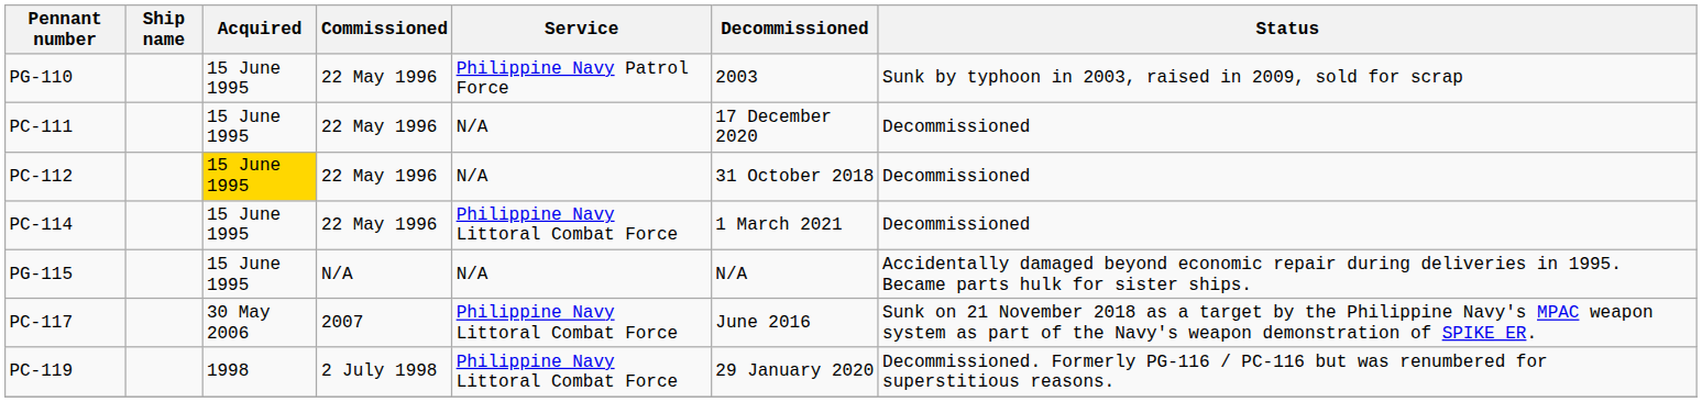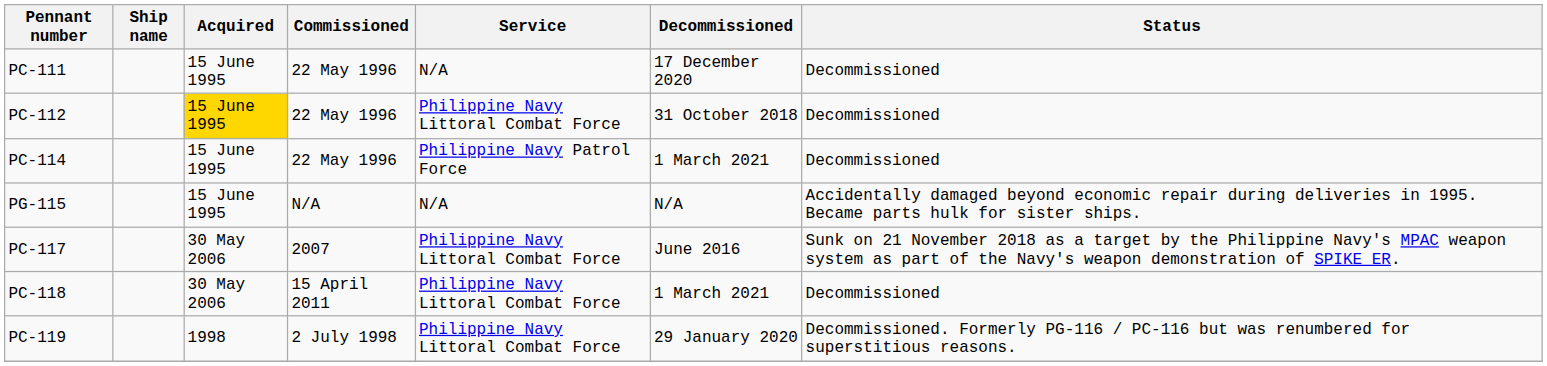- row: PG-110 | 15 June 1995 | 22 May 1996 | Philippine Navy Patrol Force | 2003 | Sunk by typhoon in 2003, raised in 2009, sold for scrap
PC-112 | Service: N/A -> Philippine Navy Littoral Combat Force
PC-114 | Service: Philippine Navy Littoral Combat Force -> Philippine Navy Patrol Force
+ row: PC-118 | 30 May 2006 | 15 April 2011 | Philippine Navy Littoral Combat Force | 1 March 2021 | Decommissioned
